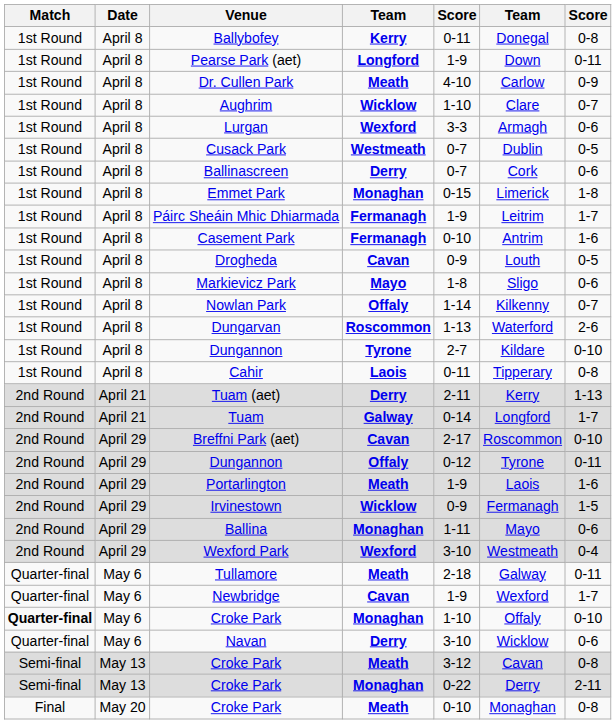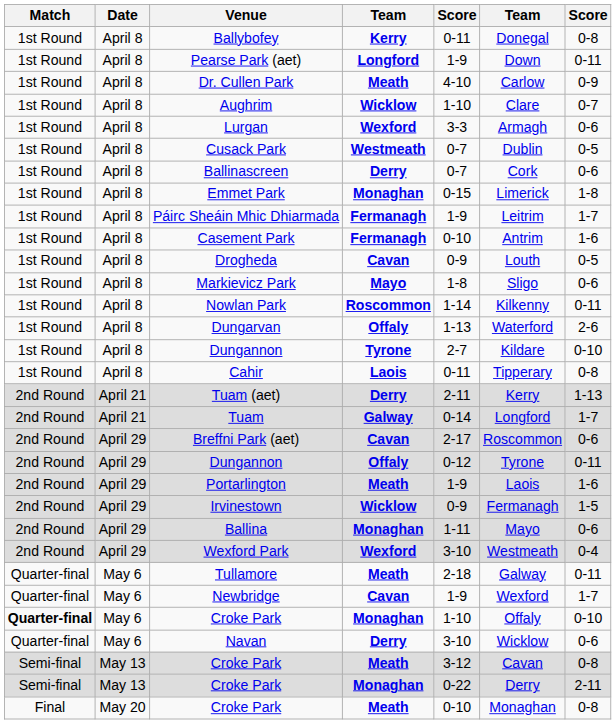Nowlan Park | column 4: Offaly -> Roscommon
Nowlan Park | column 7: 0-7 -> 0-11
Dungarvan | column 4: Roscommon -> Offaly
Breffni Park (aet) | column 7: 0-10 -> 0-6
